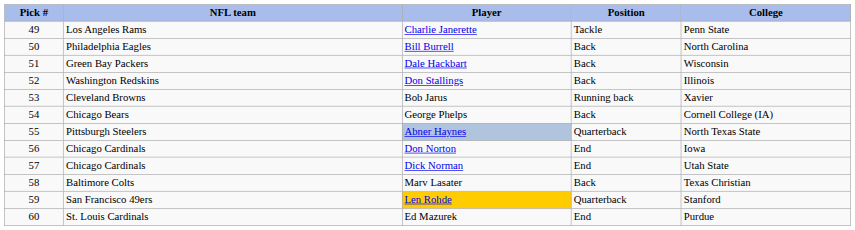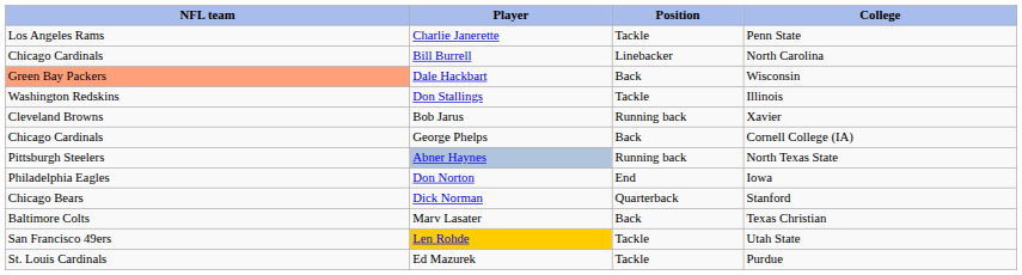- column: Pick # | 49 | 50 | 51 | 52 | 53 | 54 | 55 | 56 | 57 | 58 | 59 | 60
Bill Burrell | NFL team: Philadelphia Eagles -> Chicago Cardinals
Bill Burrell | Position: Back -> Linebacker
Dale Hackbart | NFL team: no background -> lightsalmon background
Don Stallings | Position: Back -> Tackle
George Phelps | NFL team: Chicago Bears -> Chicago Cardinals
Abner Haynes | Position: Quarterback -> Running back
Don Norton | NFL team: Chicago Cardinals -> Philadelphia Eagles
Dick Norman | NFL team: Chicago Cardinals -> Chicago Bears
Dick Norman | Position: End -> Quarterback
Dick Norman | College: Utah State -> Stanford
Len Rohde | Position: Quarterback -> Tackle
Len Rohde | College: Stanford -> Utah State
Ed Mazurek | Position: End -> Tackle
